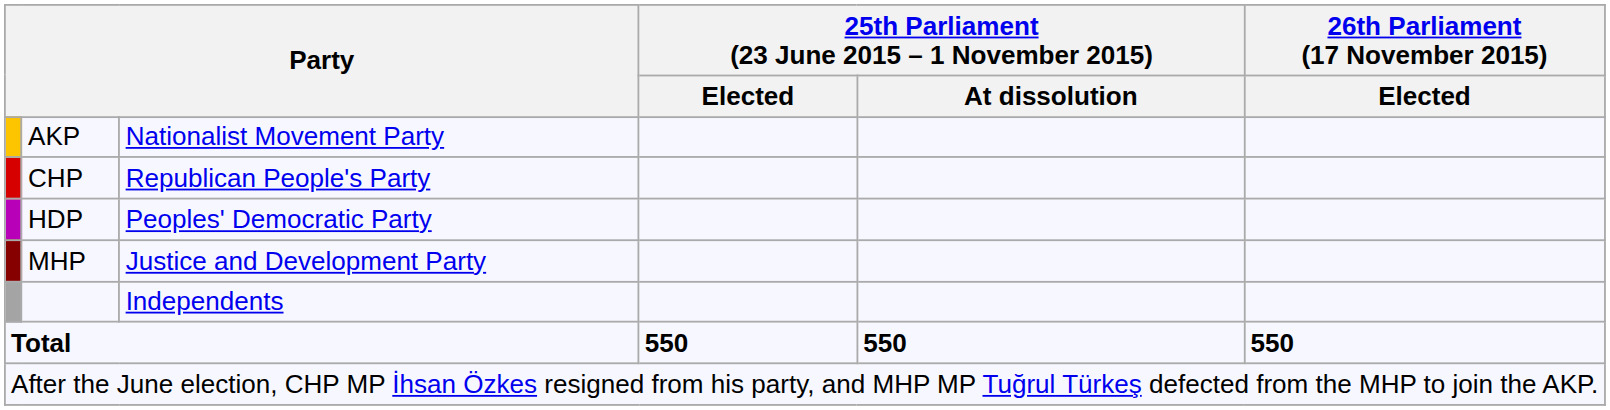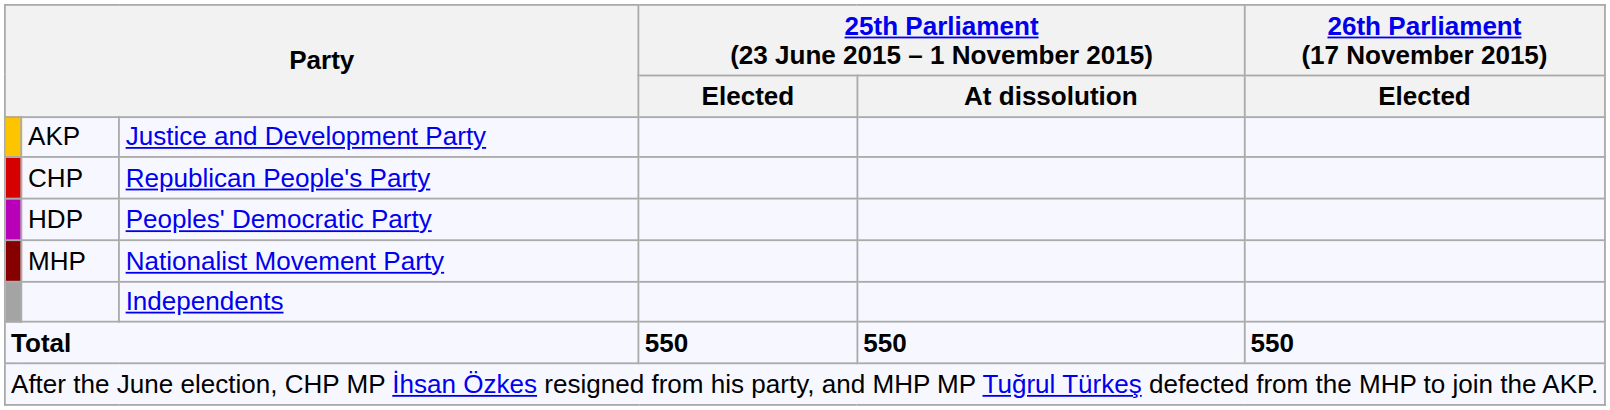AKP | column 3: Nationalist Movement Party -> Justice and Development Party
MHP | column 3: Justice and Development Party -> Nationalist Movement Party
